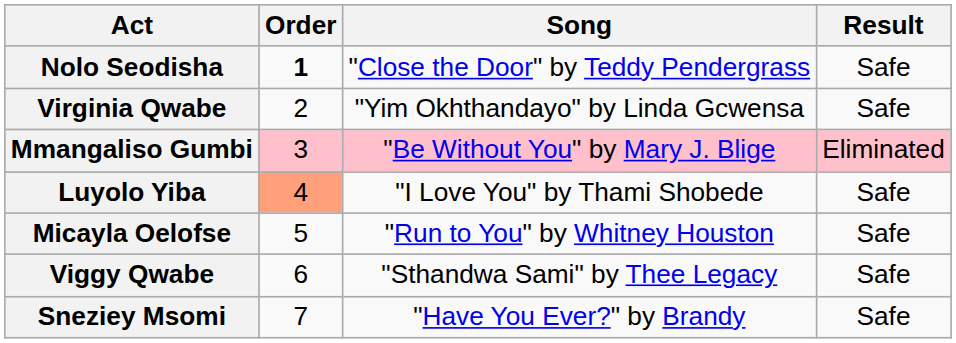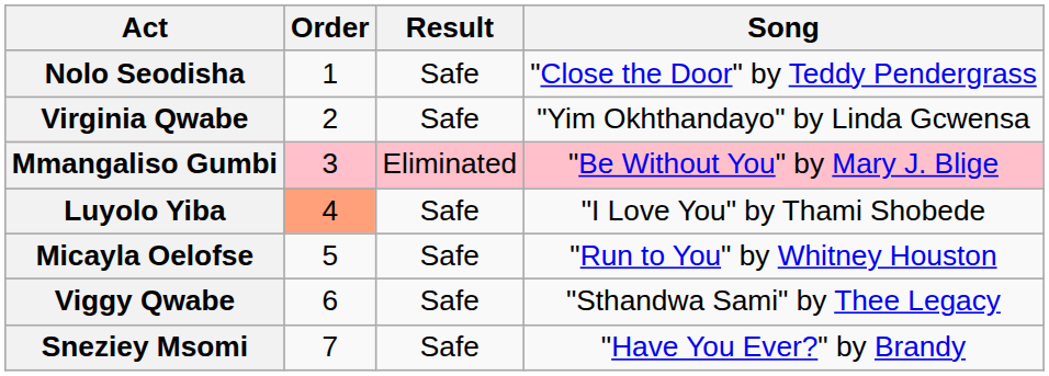columns swapped: Song <-> Result
Nolo Seodisha | Order: bold -> normal
